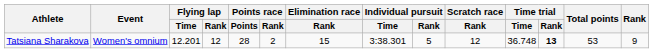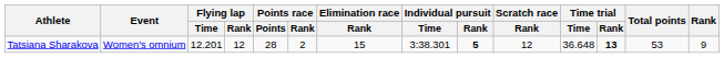Tatsiana Sharakova | Individual pursuit / Rank: normal -> bold
Tatsiana Sharakova | Time trial / Time: 36.748 -> 36.648
